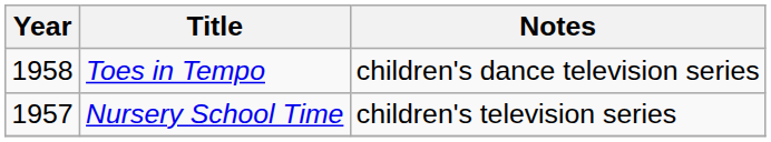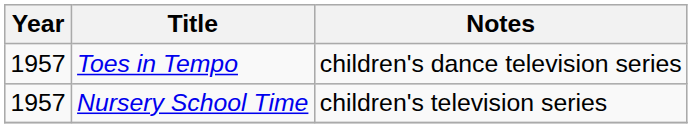Toes in Tempo | Year: 1958 -> 1957
